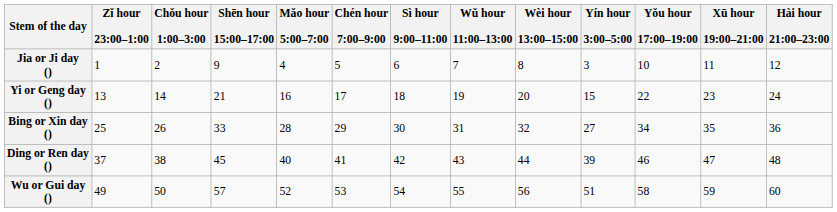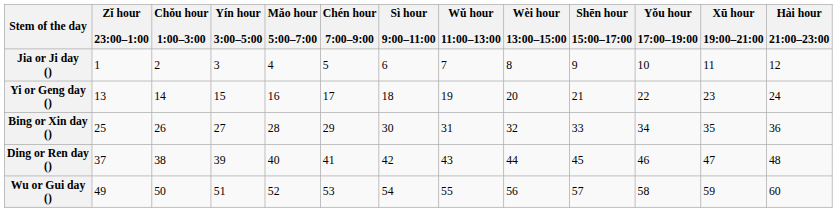columns swapped: Yín hour 3:00–5:00 <-> Shēn hour 15:00–17:00
